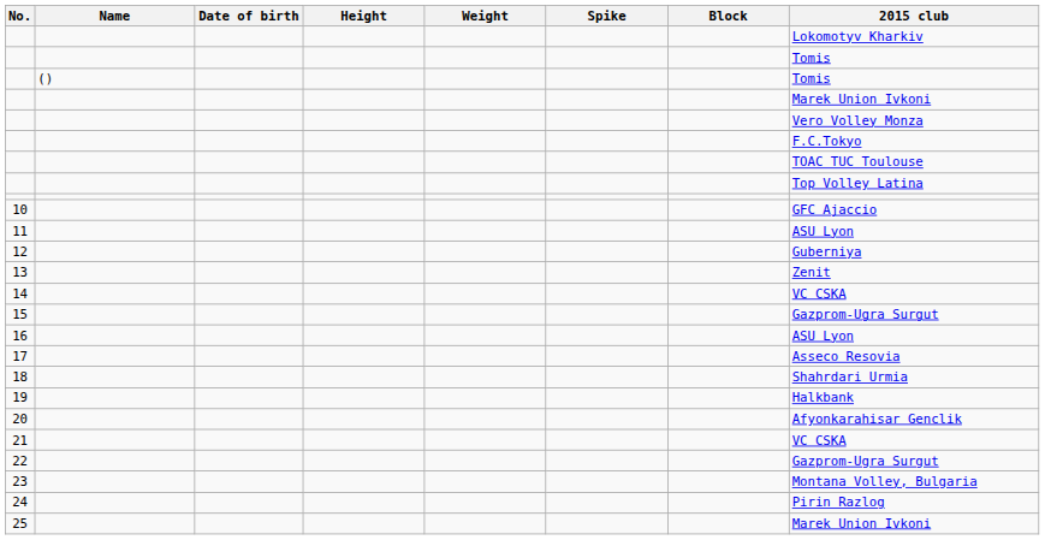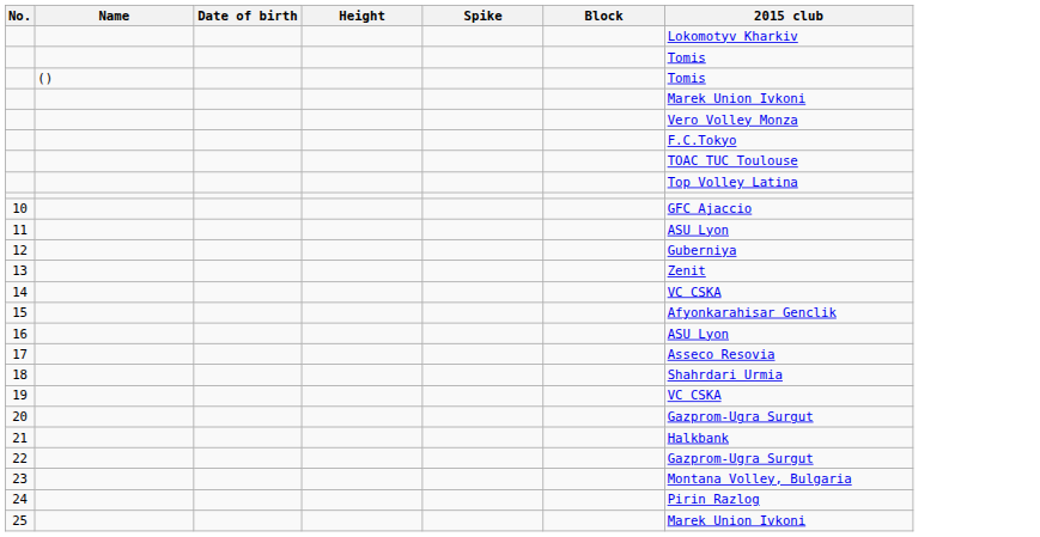- column: Weight
15 | 2015 club: Gazprom-Ugra Surgut -> Afyonkarahisar Genclik
19 | 2015 club: Halkbank -> VC CSKA
20 | 2015 club: Afyonkarahisar Genclik -> Gazprom-Ugra Surgut
21 | 2015 club: VC CSKA -> Halkbank
